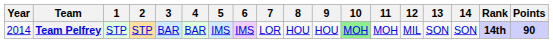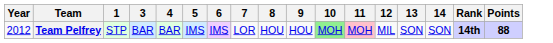- column: 2 | STP
Team Pelfrey | Year: 2014 -> 2012
Team Pelfrey | 11: no background -> pink background
Team Pelfrey | Points: 90 -> 88
